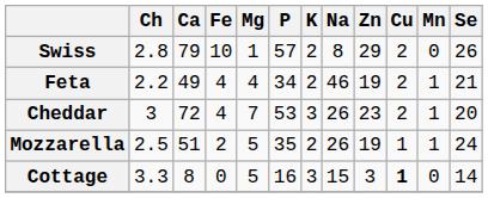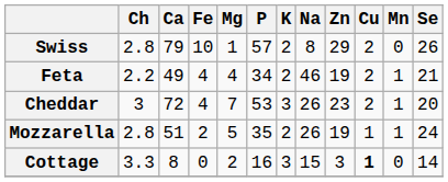Mozzarella | Ch: 2.5 -> 2.8
Cottage | Mg: 5 -> 2
